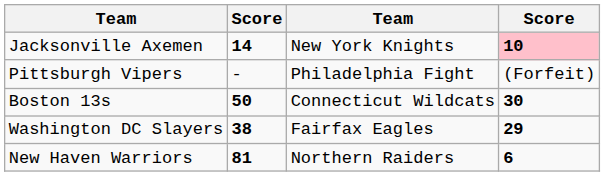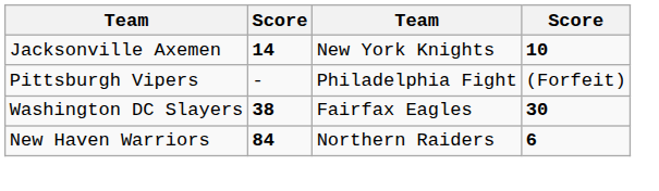Jacksonville Axemen | column 4: pink background -> no background
- row: Boston 13s | 50 | Connecticut Wildcats | 30
Washington DC Slayers | column 4: 29 -> 30
New Haven Warriors | column 2: 81 -> 84
